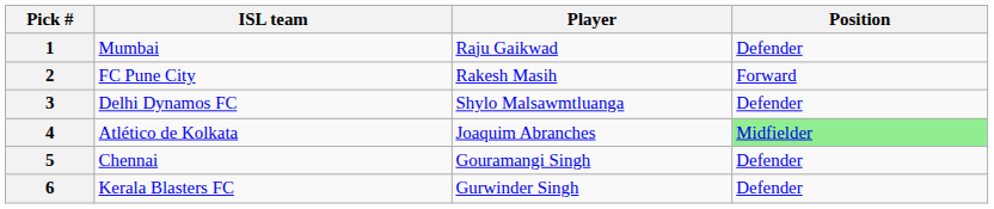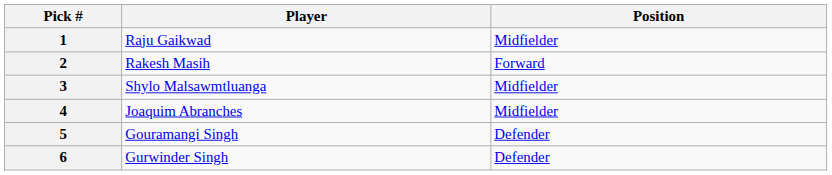- column: ISL team | Mumbai | FC Pune City | Delhi Dynamos FC | Atlético de Kolkata | Chennai | Kerala Blasters FC
1 | Position: Defender -> Midfielder
3 | Position: Defender -> Midfielder
4 | Position: lightgreen background -> no background
